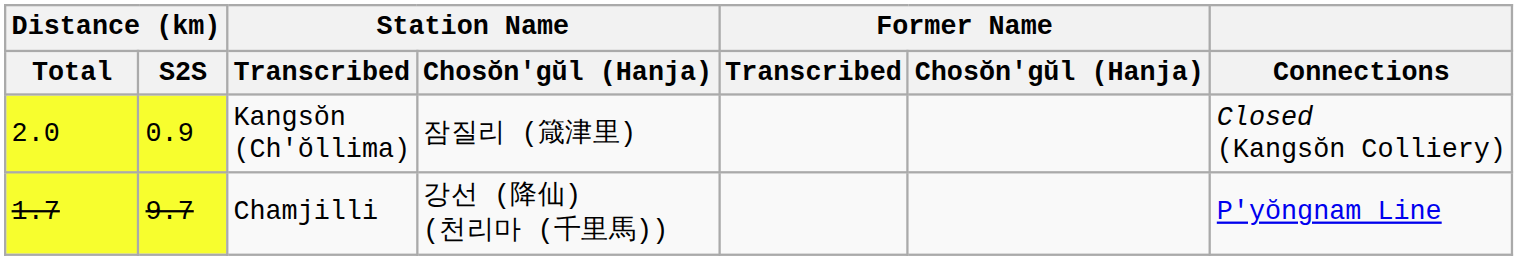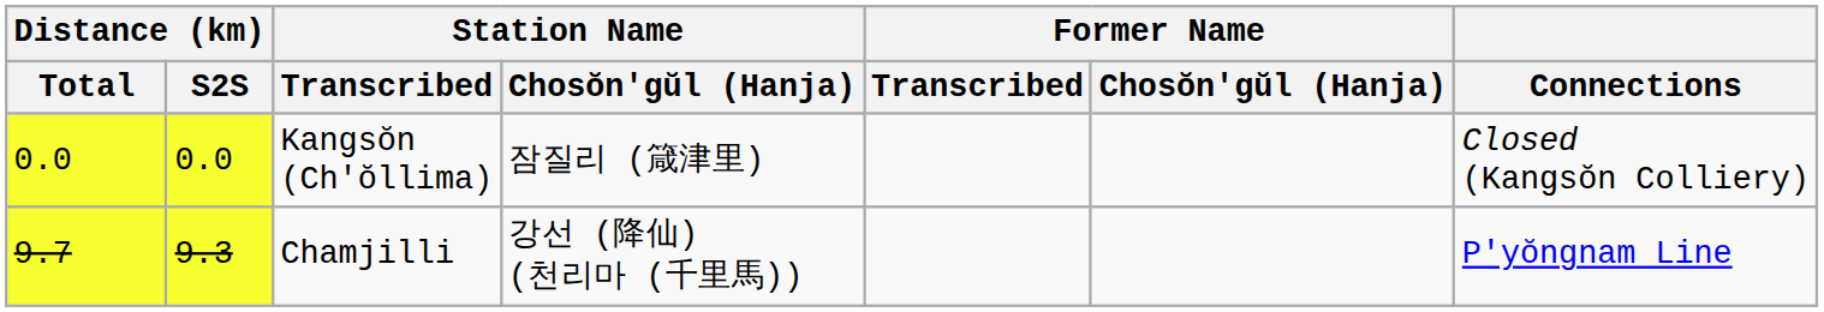Kangsŏn (Ch'ŏllima) | Distance (km) / Total: 2.0 -> 0.0
Kangsŏn (Ch'ŏllima) | Distance (km) / S2S: 0.9 -> 0.0
Chamjilli | Distance (km) / Total: 1.7 -> 9.7
Chamjilli | Distance (km) / S2S: 9.7 -> 9.3
